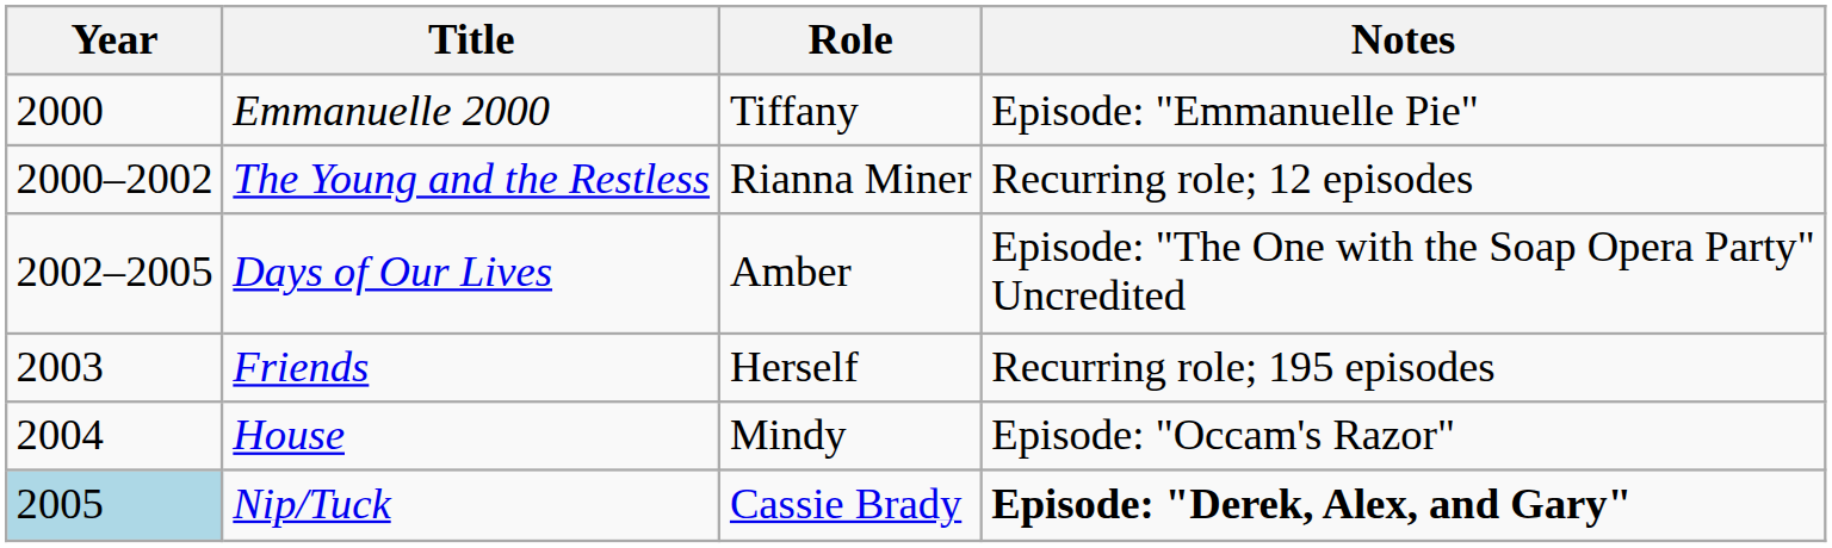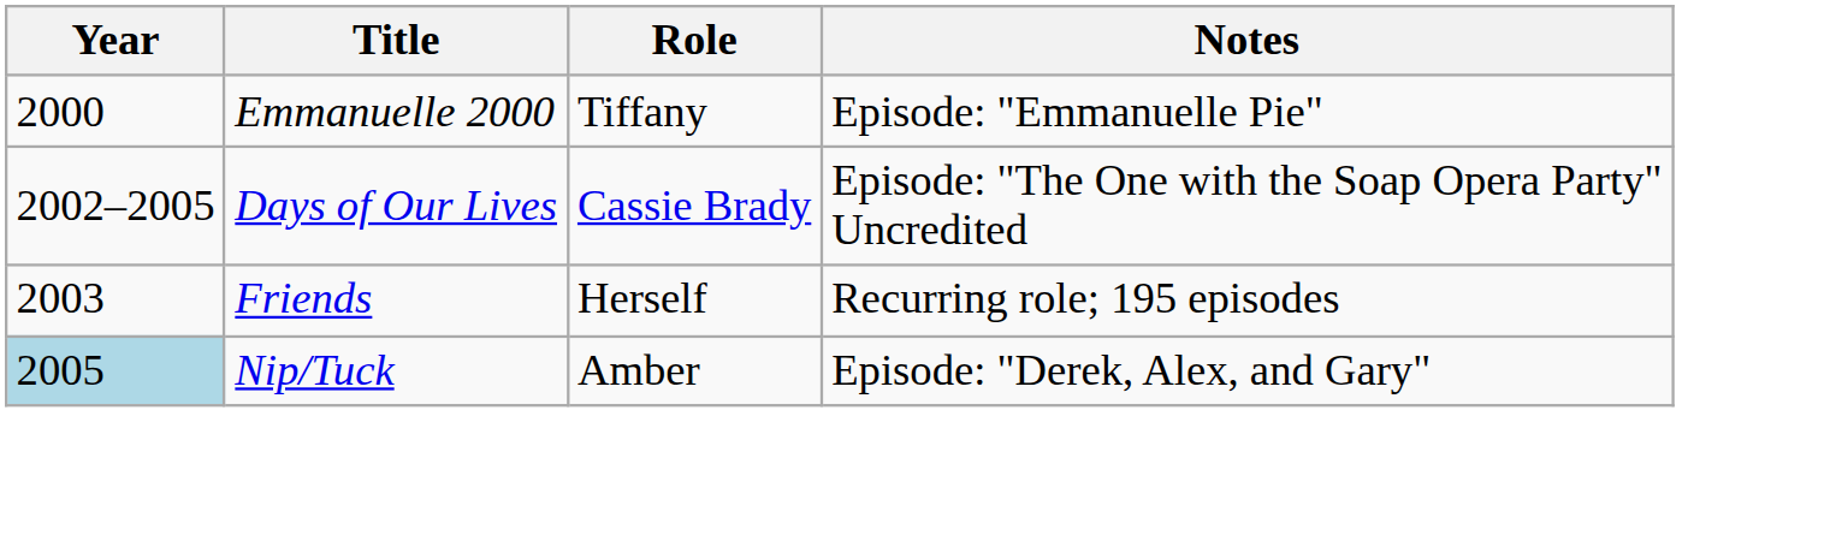- row: 2000–2002 | The Young and the Restless | Rianna Miner | Recurring role; 12 episodes
Days of Our Lives | Role: Amber -> Cassie Brady
- row: 2004 | House | Mindy | Episode: "Occam's Razor"
Nip/Tuck | Role: Cassie Brady -> Amber
Nip/Tuck | Notes: bold -> normal
